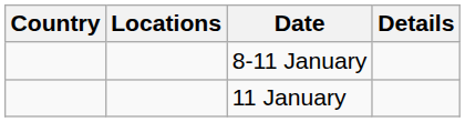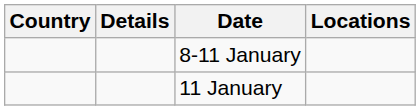columns swapped: Locations <-> Details
